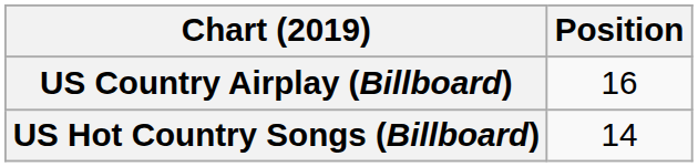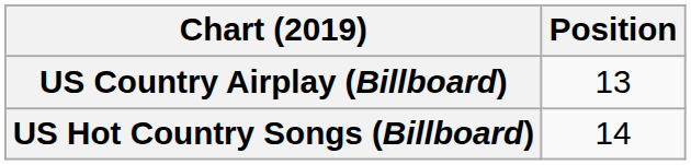US Country Airplay (Billboard) | Position: 16 -> 13
